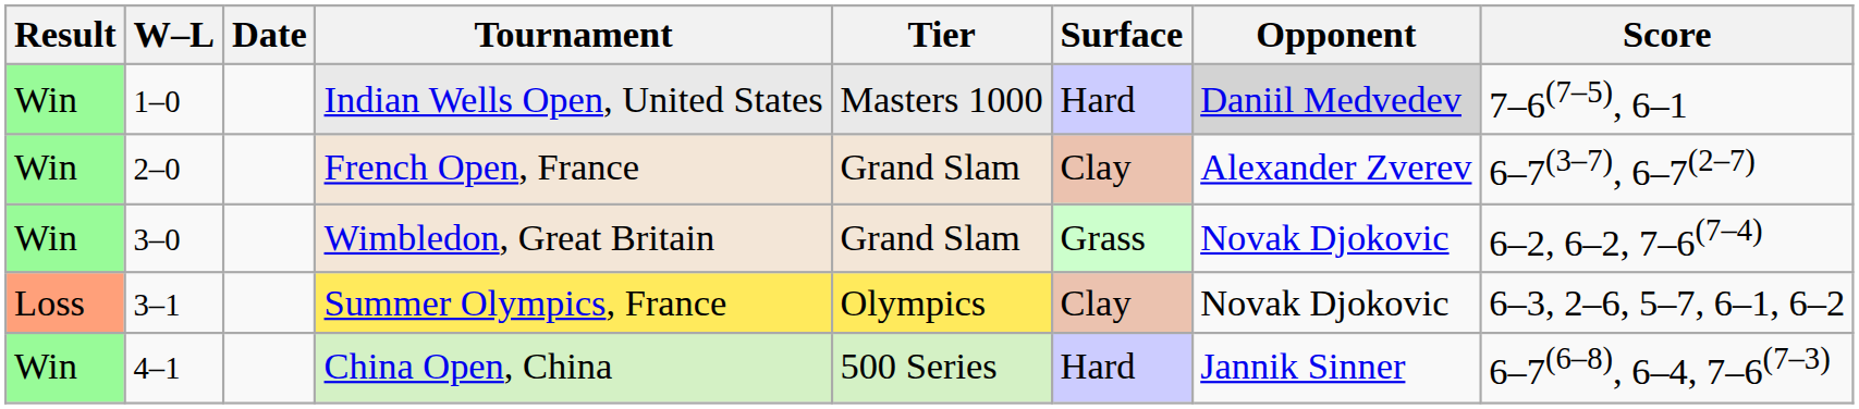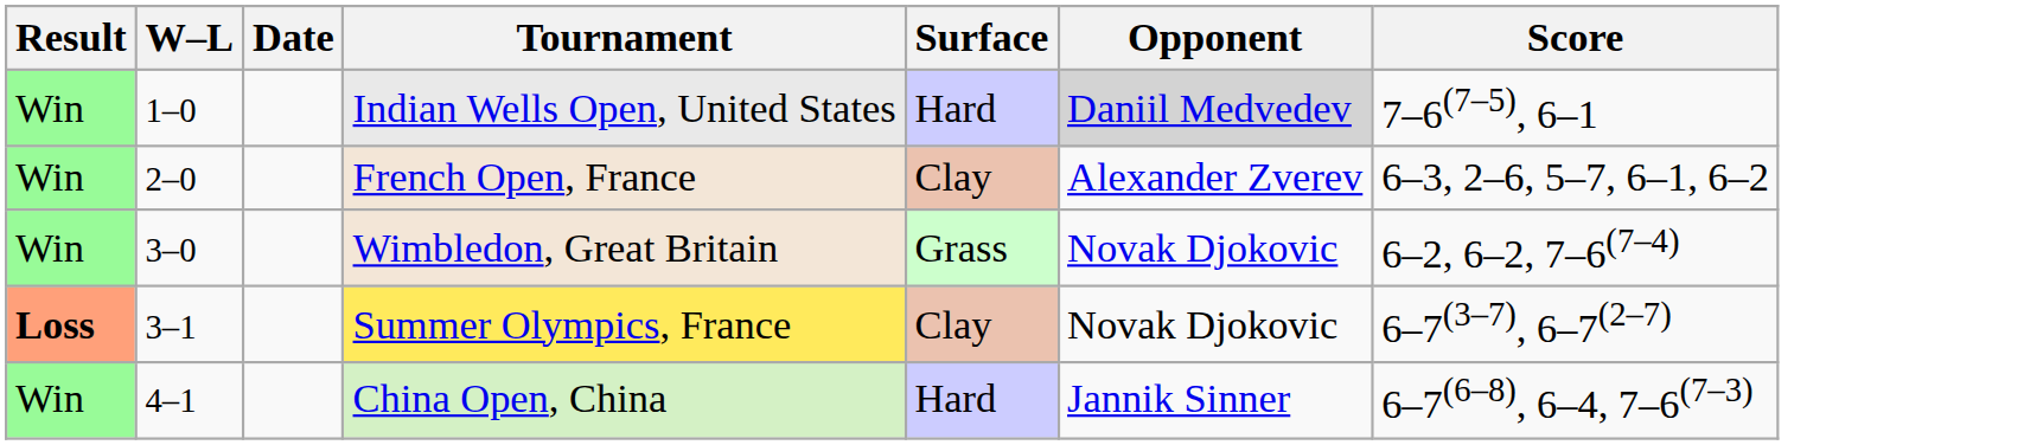- column: Tier | Masters 1000 | Grand Slam | Grand Slam | Olympics | 500 Series
French Open, France | Score: 6–7(3–7), 6–7(2–7) -> 6–3, 2–6, 5–7, 6–1, 6–2
Summer Olympics, France | Result: normal -> bold
Summer Olympics, France | Score: 6–3, 2–6, 5–7, 6–1, 6–2 -> 6–7(3–7), 6–7(2–7)
